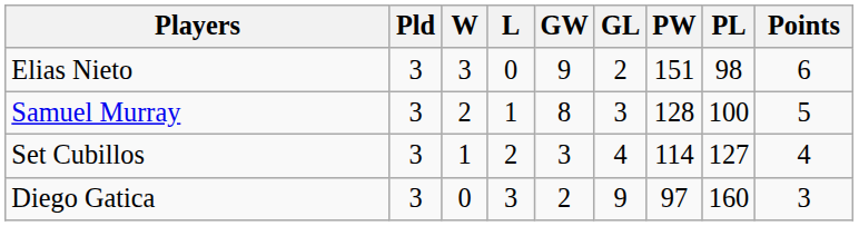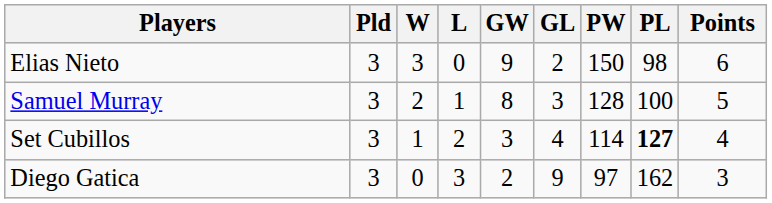Elias Nieto | PW: 151 -> 150
Set Cubillos | PL: normal -> bold
Diego Gatica | PL: 160 -> 162
